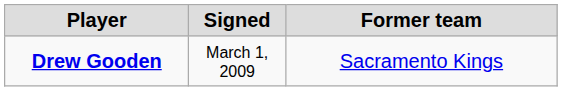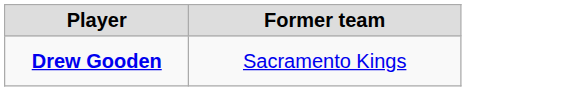- column: Signed | March 1, 2009
